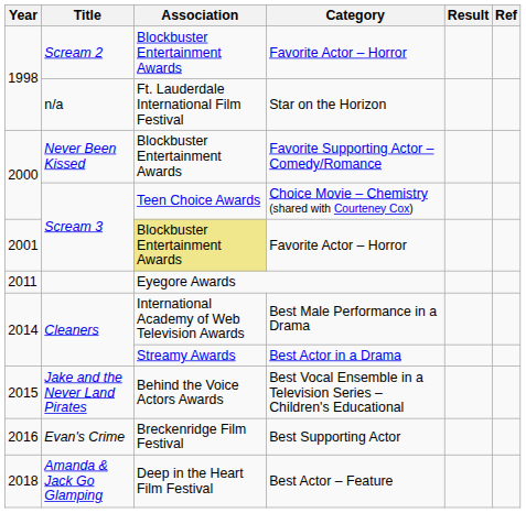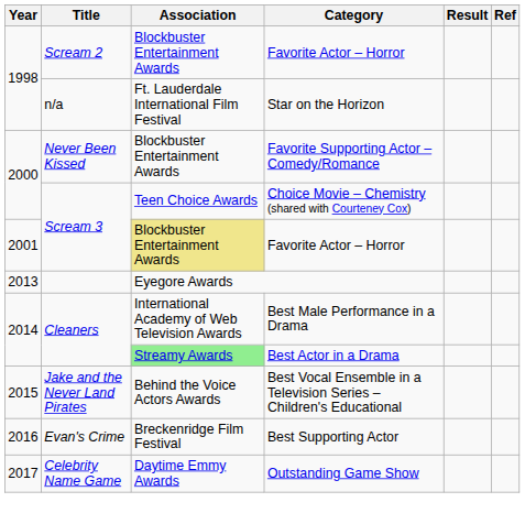Eyegore Awards | Year: 2011 -> 2013
Best Actor in a Drama | Association: no background -> lightgreen background
+ row: 2017 | Celebrity Name Game | Daytime Emmy Awards | Outstanding Game Show
- row: 2018 | Amanda & Jack Go Glamping | Deep in the Heart Film Festival | Best Actor – Feature
